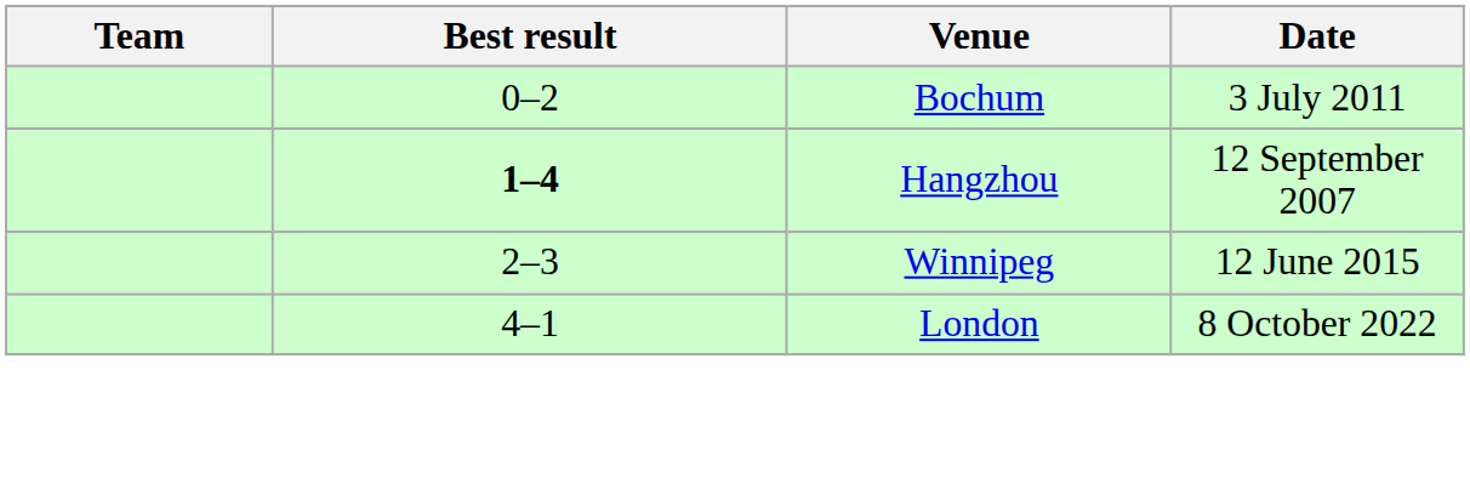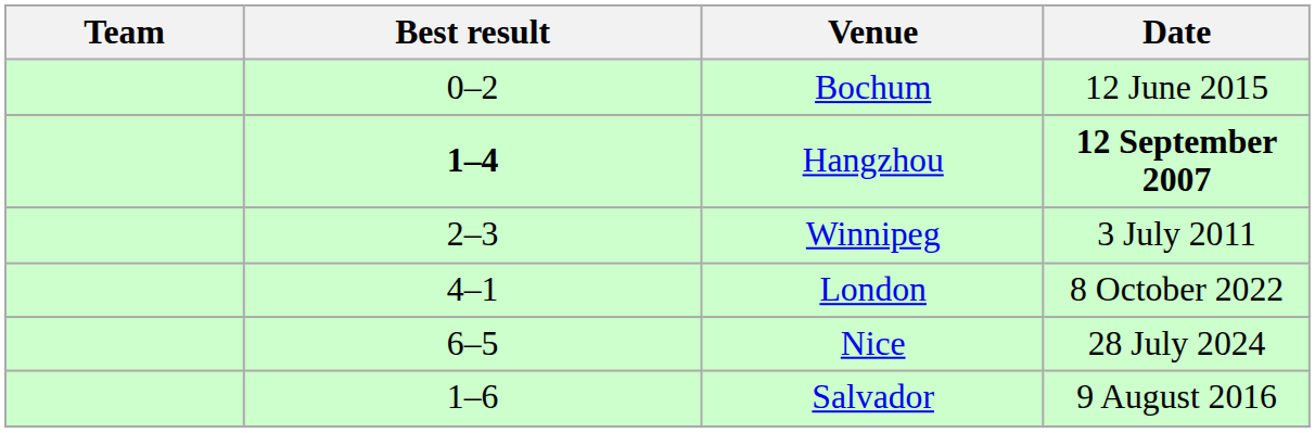Bochum | Date: 3 July 2011 -> 12 June 2015
Hangzhou | Date: normal -> bold
Winnipeg | Date: 12 June 2015 -> 3 July 2011
+ row: 6–5 | Nice | 28 July 2024
+ row: 1–6 | Salvador | 9 August 2016
